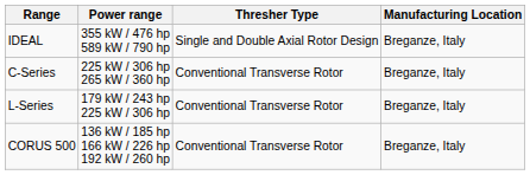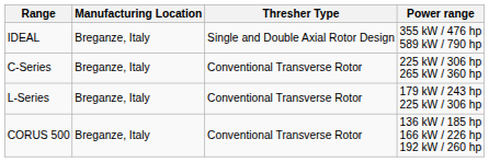columns swapped: Power range <-> Manufacturing Location
